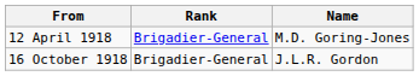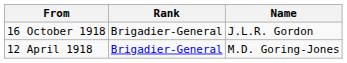rows swapped: 12 April 1918 <-> 16 October 1918
